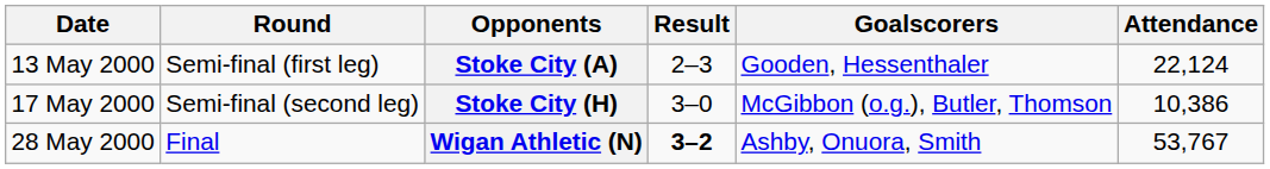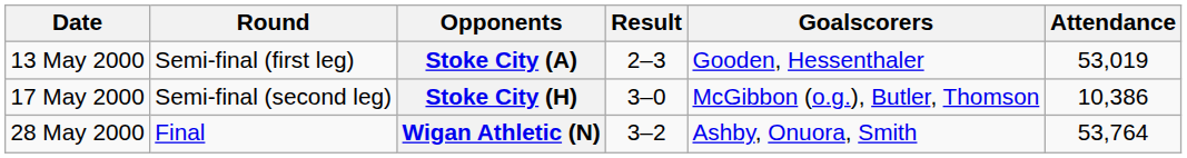Stoke City (A) | Attendance: 22,124 -> 53,019
Wigan Athletic (N) | Result: bold -> normal
Wigan Athletic (N) | Attendance: 53,767 -> 53,764
